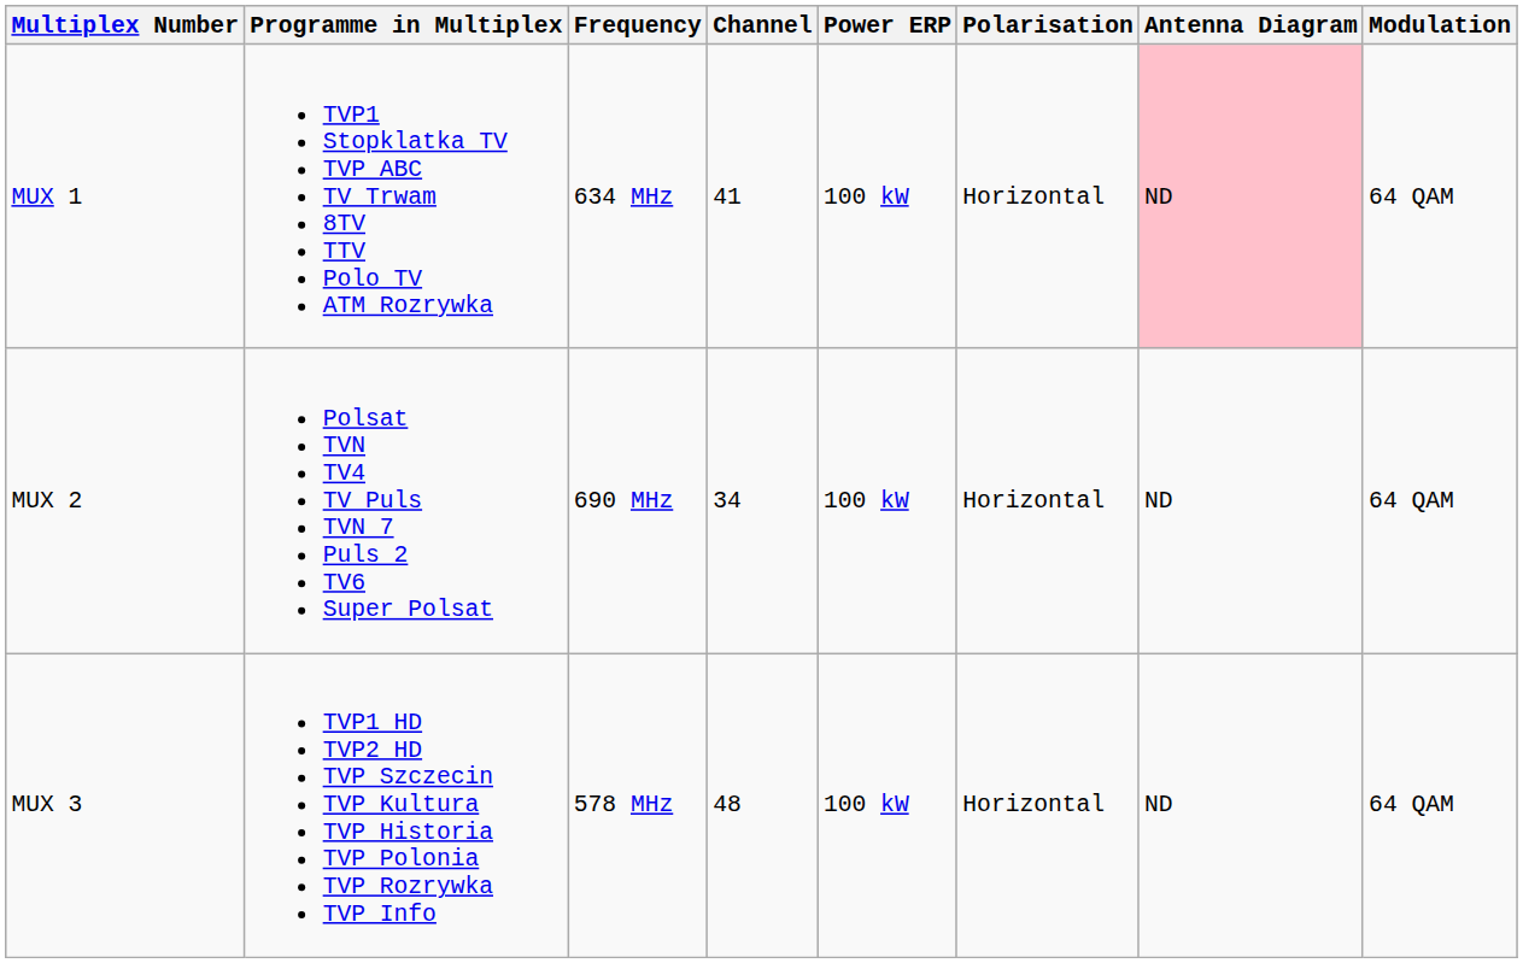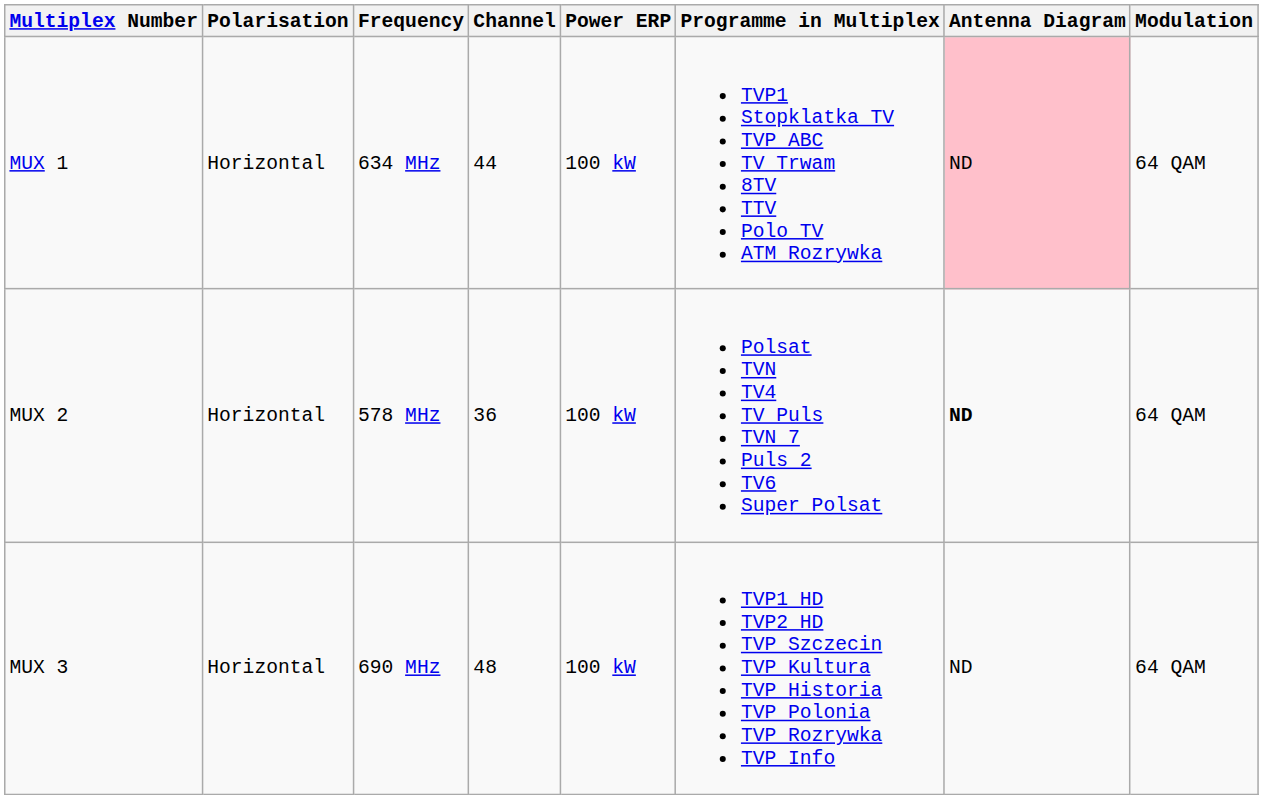columns swapped: Programme in Multiplex <-> Polarisation
MUX 1 | Channel: 41 -> 44
MUX 2 | Frequency: 690 MHz -> 578 MHz
MUX 2 | Channel: 34 -> 36
MUX 2 | Antenna Diagram: normal -> bold
MUX 3 | Frequency: 578 MHz -> 690 MHz
